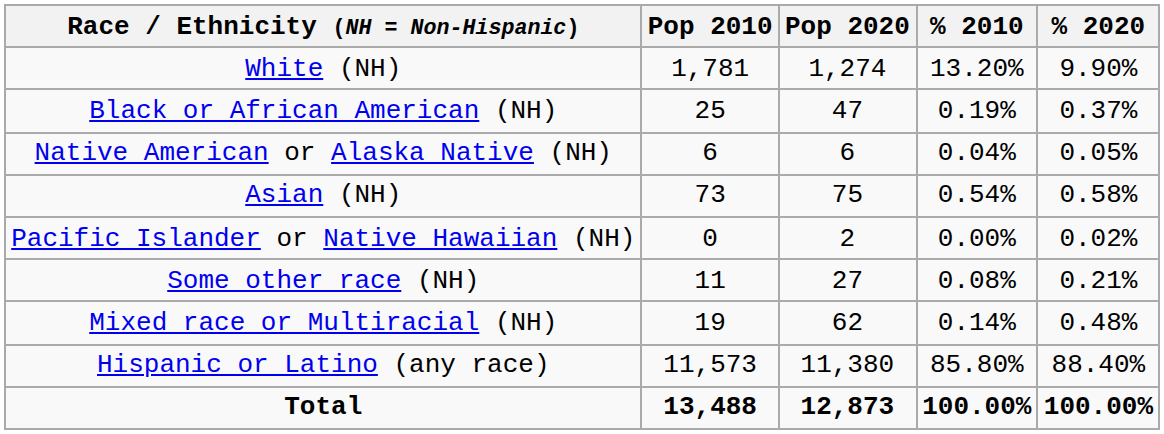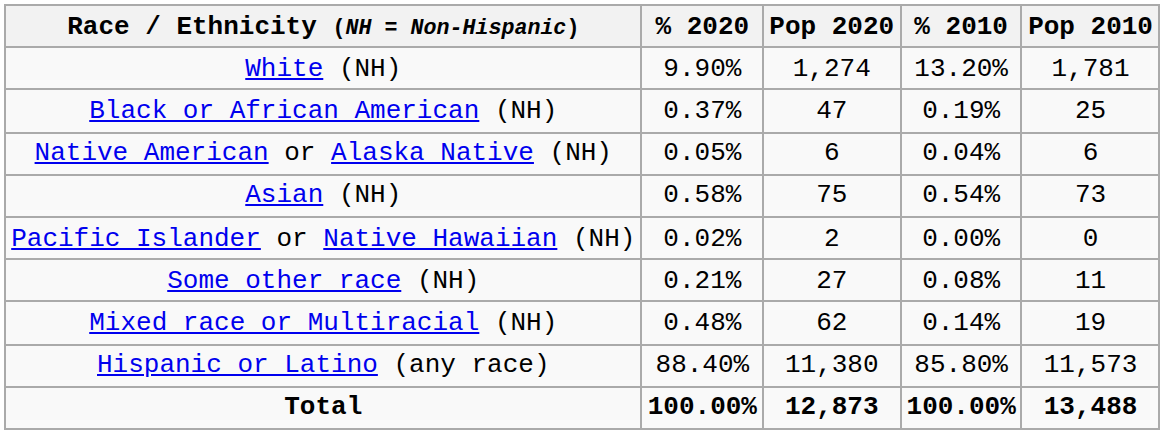columns swapped: Pop 2010 <-> % 2020
